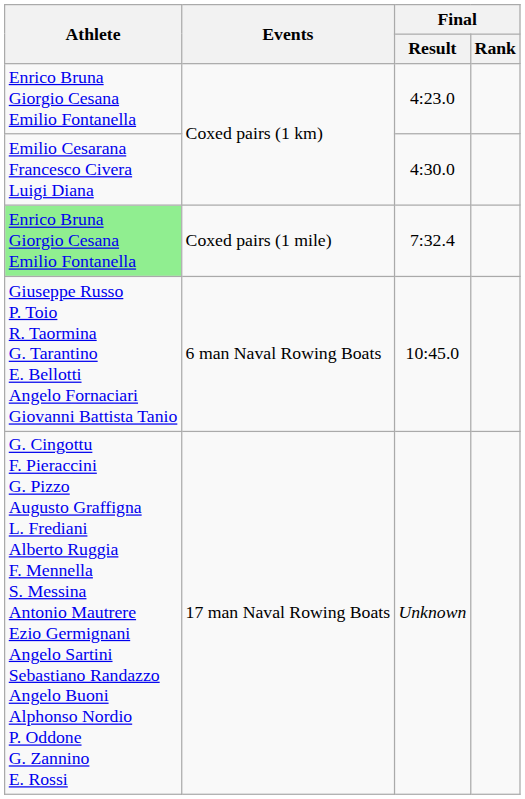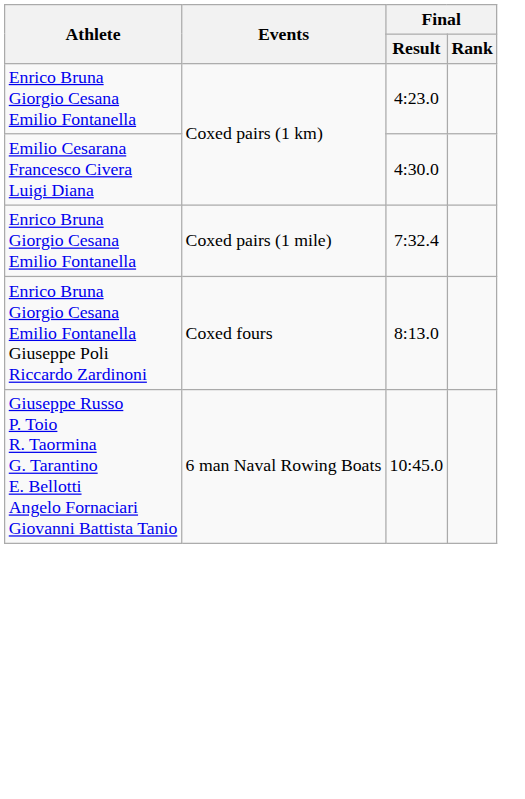7:32.4 | Athlete: lightgreen background -> no background
+ row: Enrico Bruna Giorgio Cesana Emilio Fontanella Giuseppe Poli Riccardo Zardinoni | Coxed fours | 8:13.0
- row: G. Cingottu F. Pieraccini G. Pizzo Augusto Graffigna L. Frediani Alberto Ruggia F. Mennella S. Messina Antonio Mautrere Ezio Germignani Angelo Sartini Sebastiano Randazzo Angelo Buoni Alphonso Nordio P. Oddone G. Zannino E. Rossi | 17 man Naval Rowing Boats | Unknown
